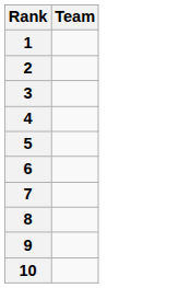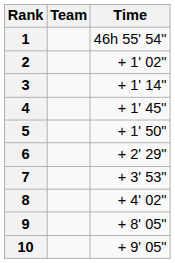+ column: Time | 46h 55' 54" | + 1' 02" | + 1' 14" | + 1' 45" | + 1' 50" | + 2' 29" | + 3' 53" | + 4' 02" | + 8' 05" | + 9' 05"
